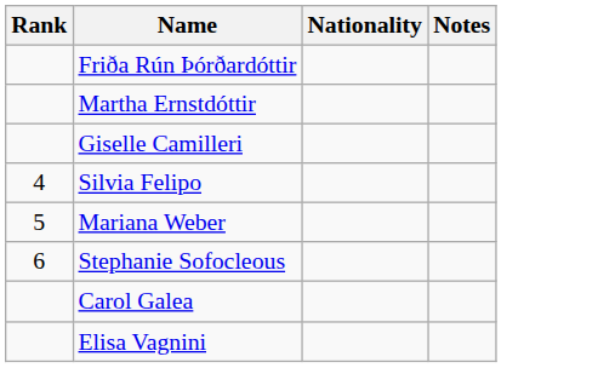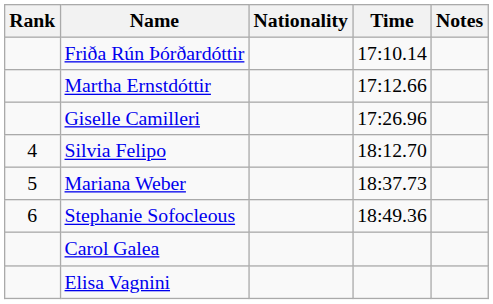+ column: Time | 17:10.14 | 17:12.66 | 17:26.96 | 18:12.70 | 18:37.73 | 18:49.36
